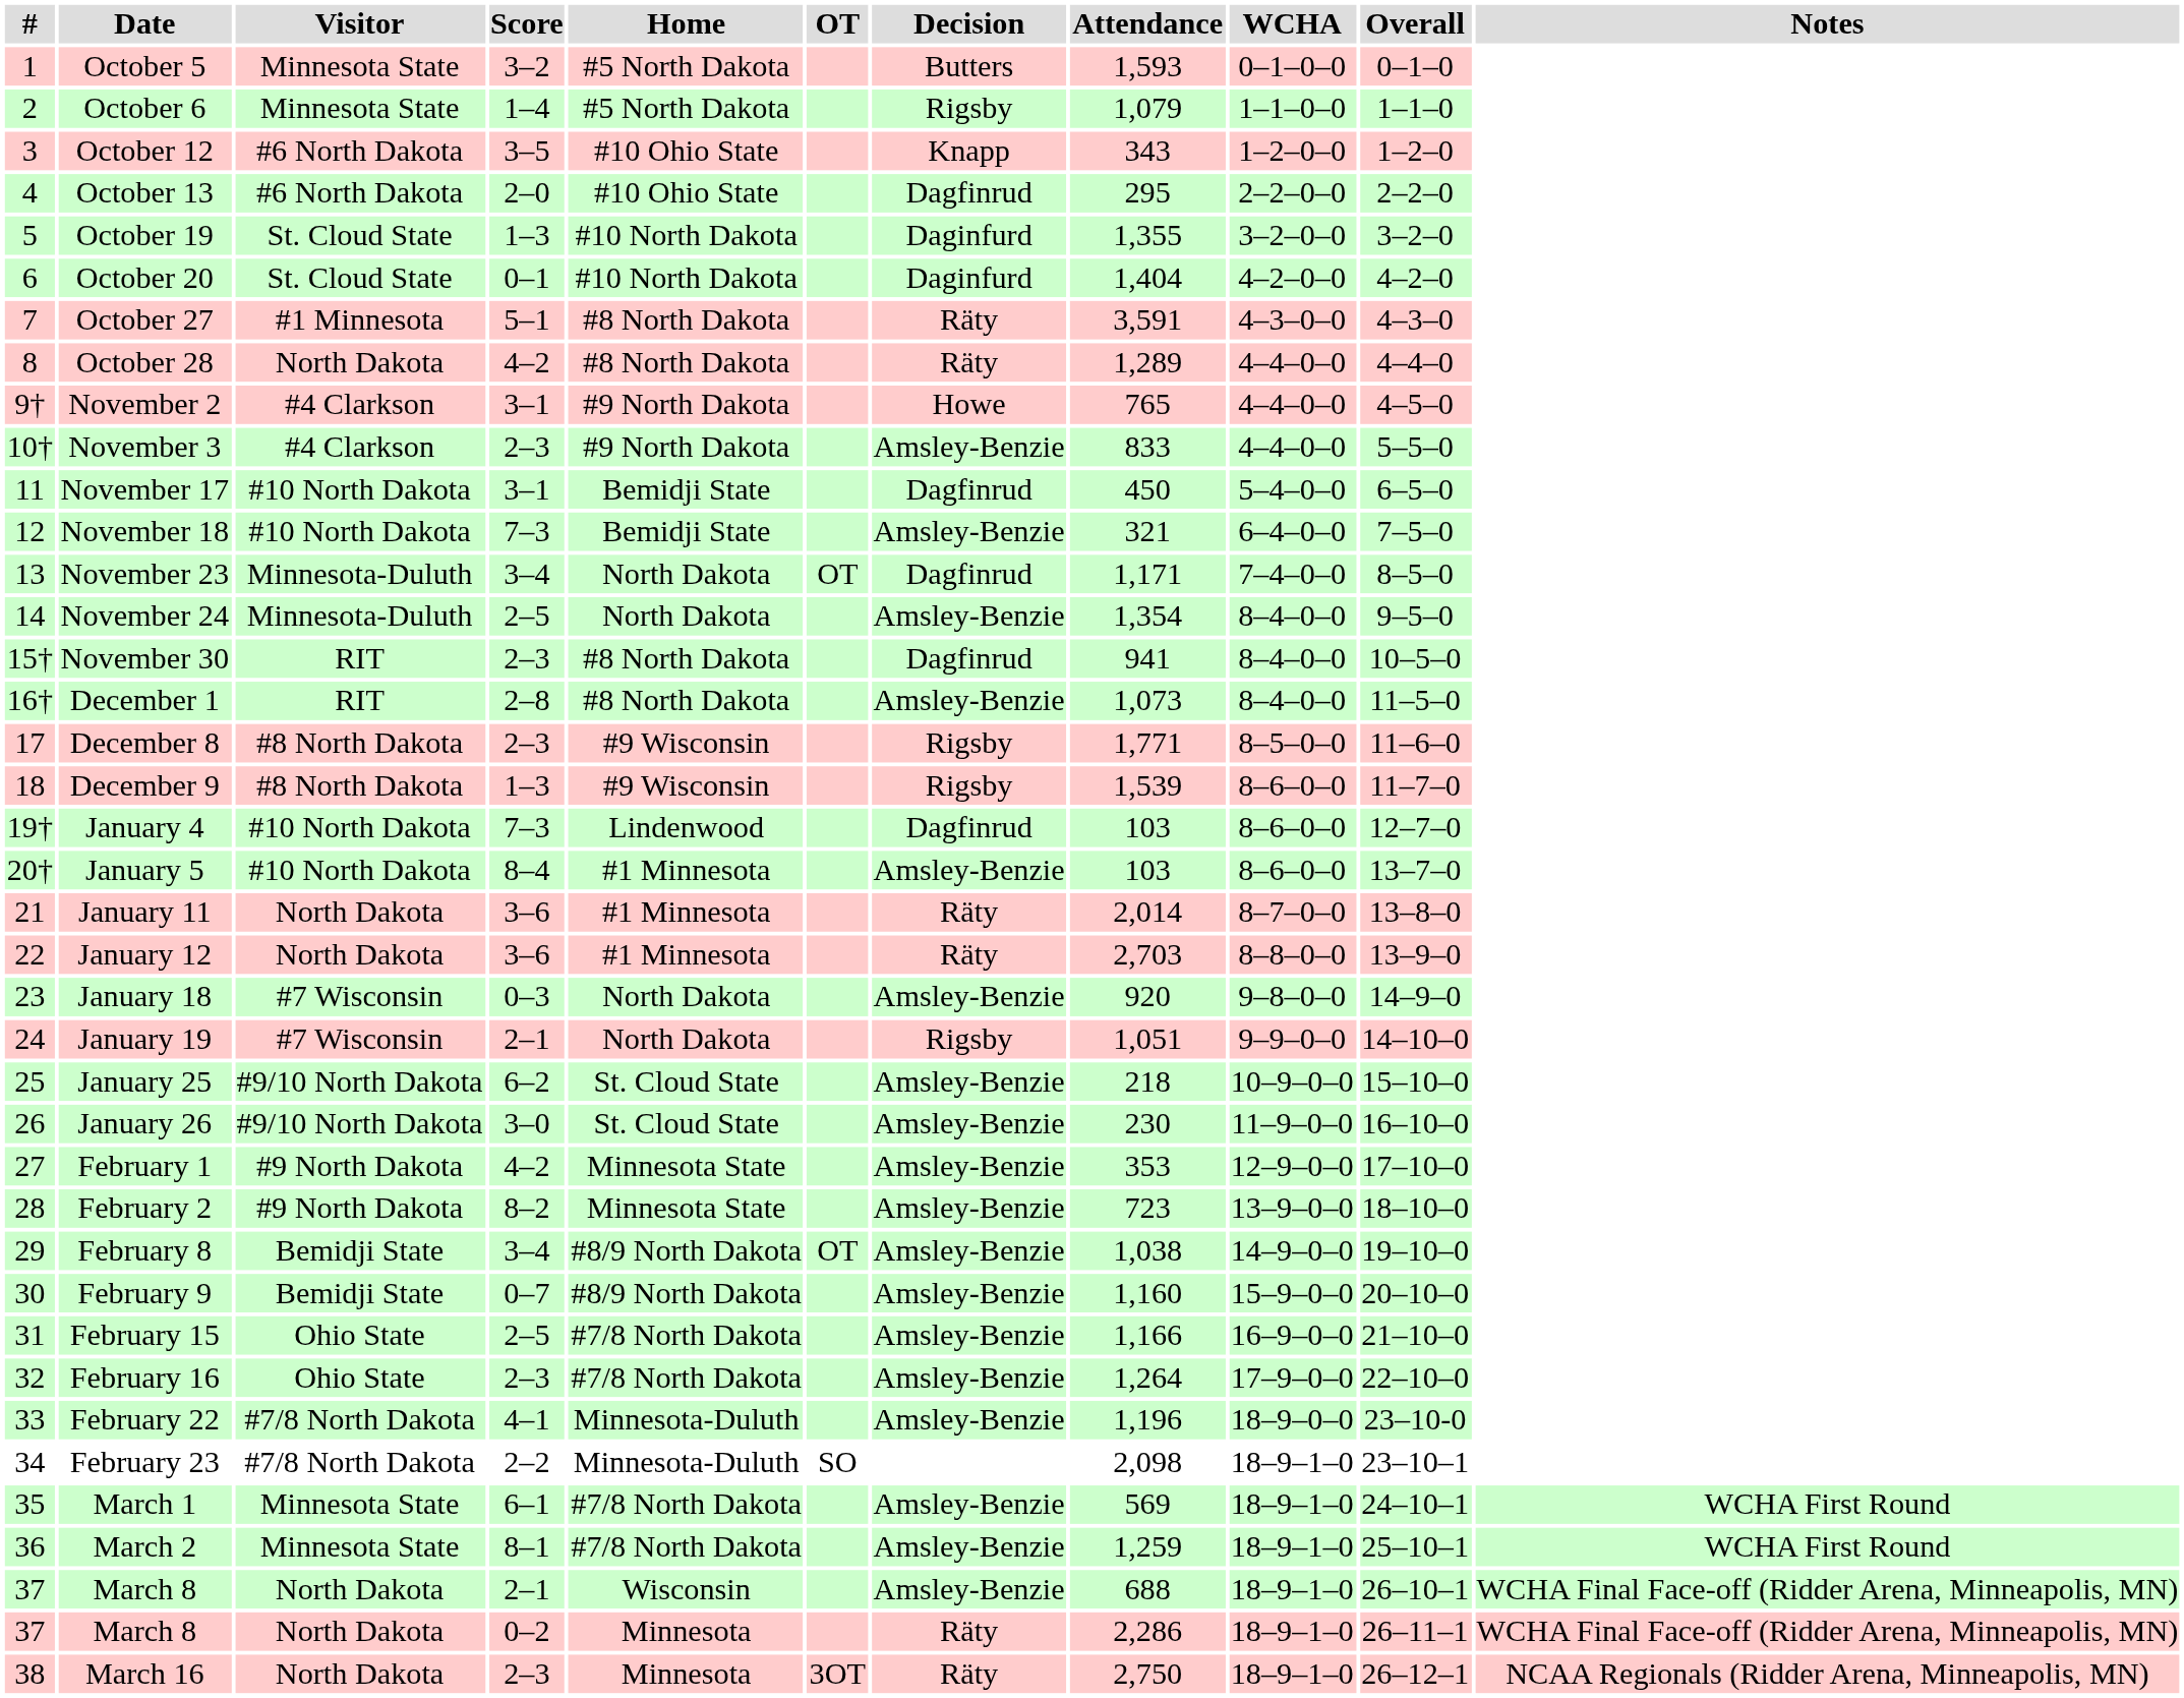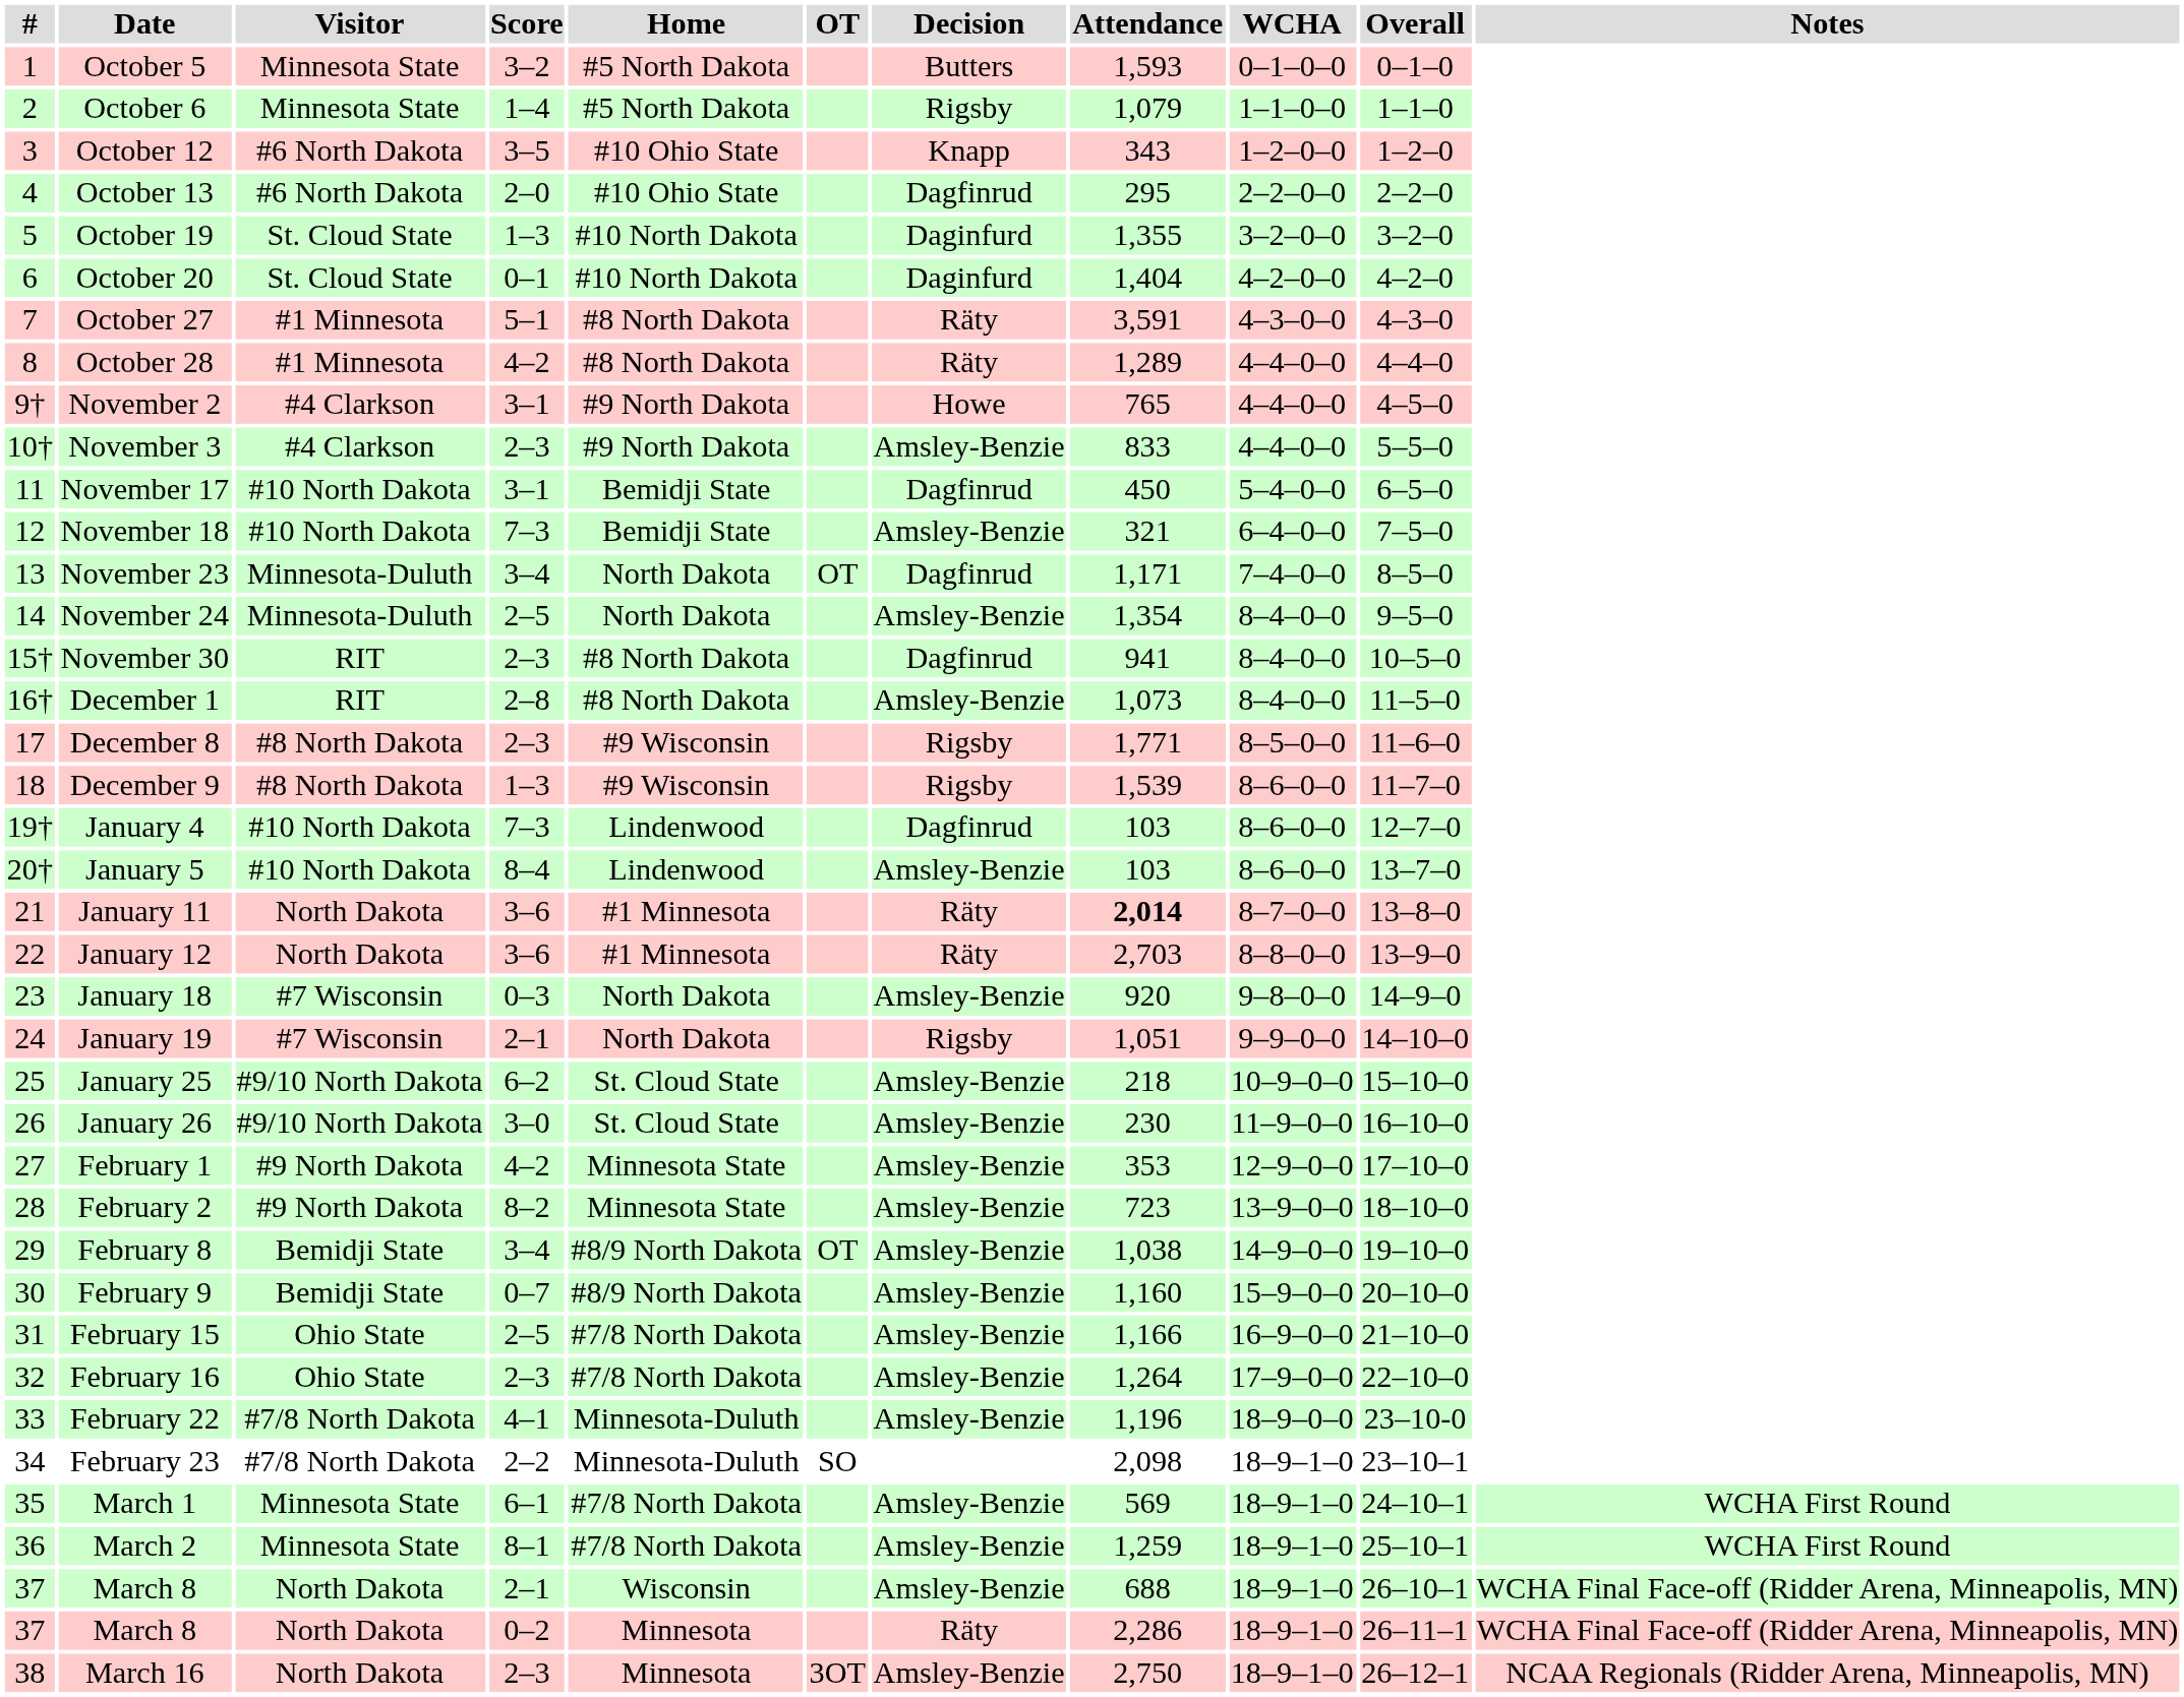October 28 | Visitor: North Dakota -> #1 Minnesota
January 5 | Home: #1 Minnesota -> Lindenwood
January 11 | Attendance: normal -> bold
March 16 | Decision: Räty -> Amsley-Benzie
